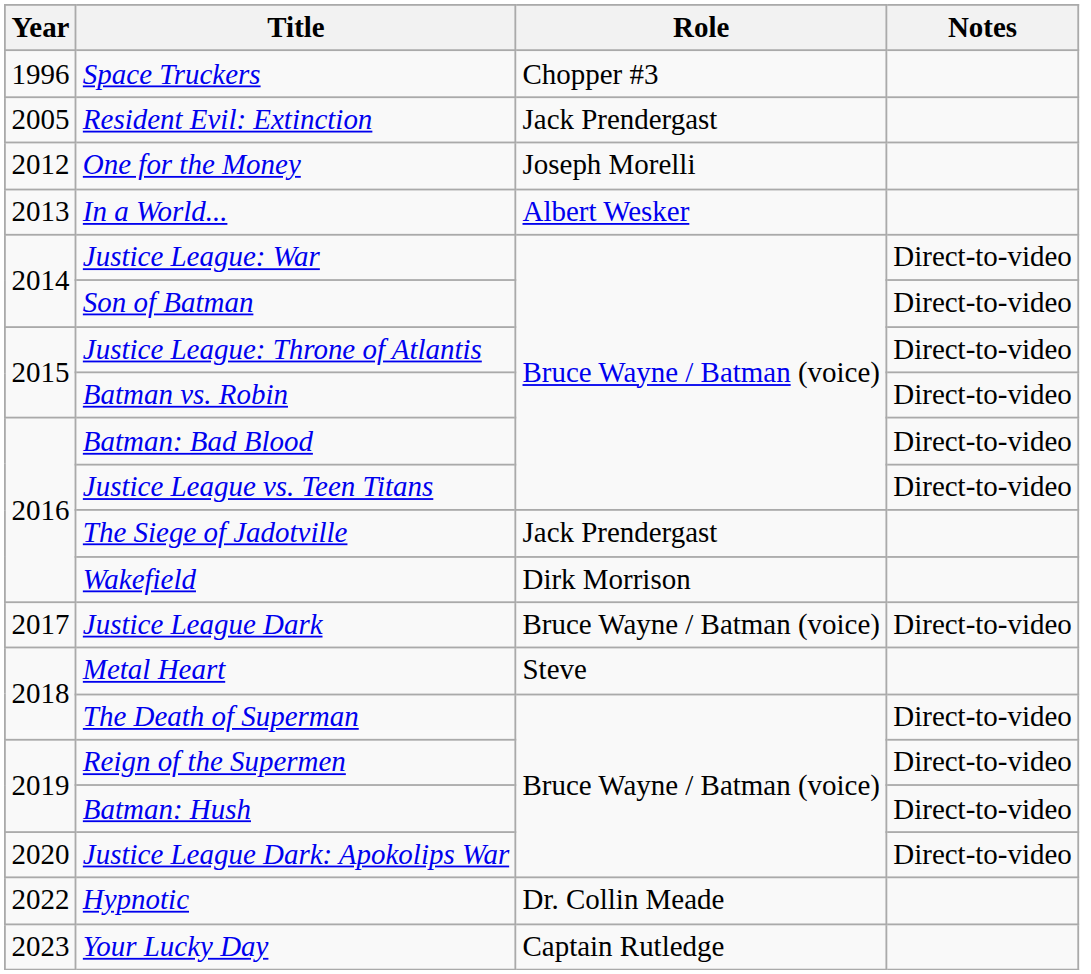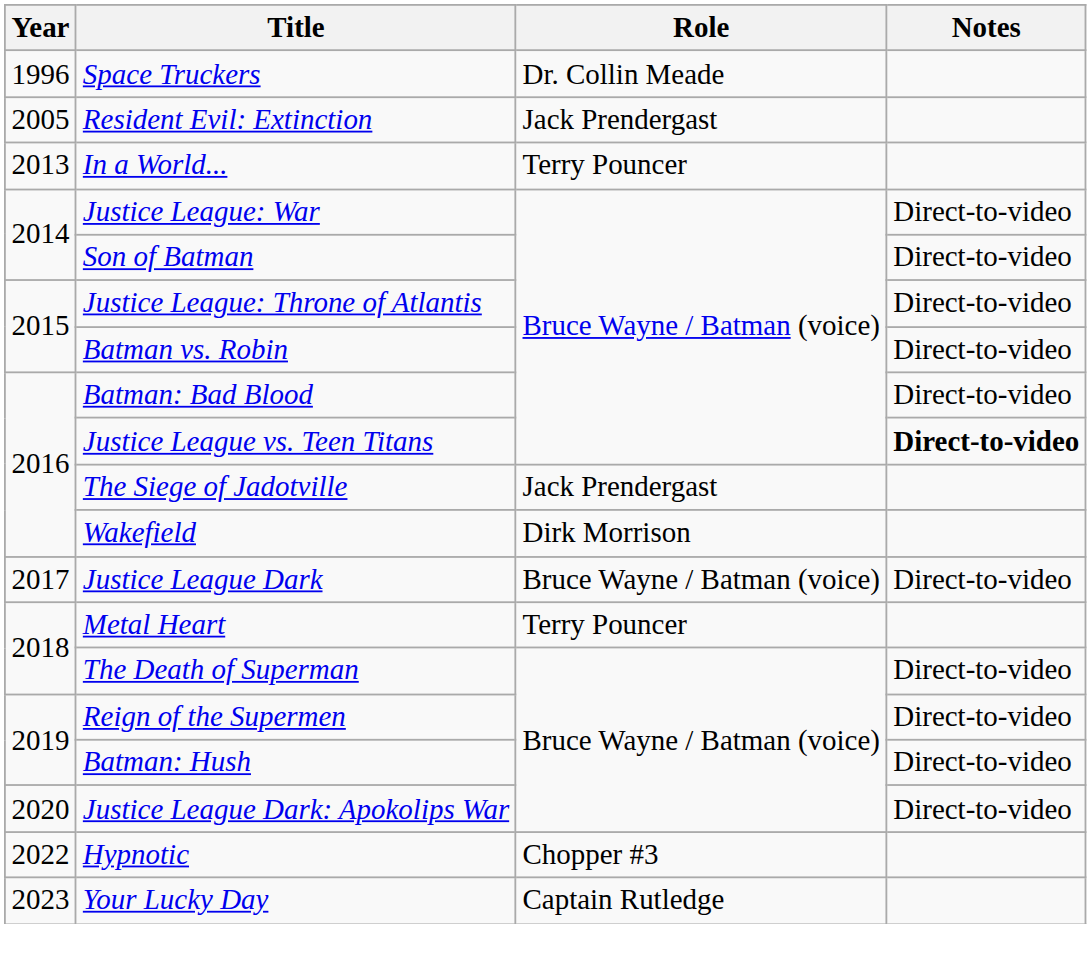Space Truckers | Role: Chopper #3 -> Dr. Collin Meade
- row: 2012 | One for the Money | Joseph Morelli
In a World... | Role: Albert Wesker -> Terry Pouncer
Justice League vs. Teen Titans | Notes: normal -> bold
Metal Heart | Role: Steve -> Terry Pouncer
Hypnotic | Role: Dr. Collin Meade -> Chopper #3
